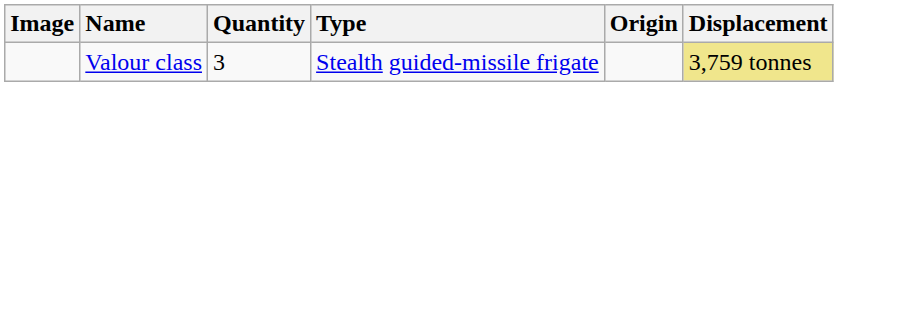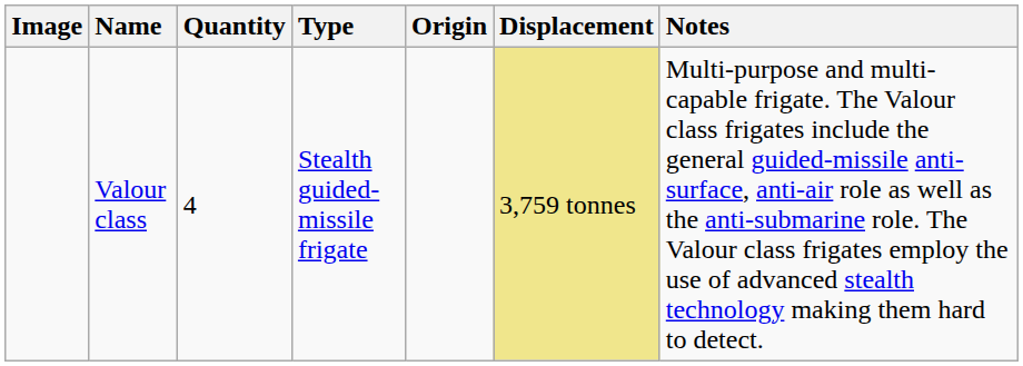+ column: Notes | Multi-purpose and multi-capable frigate. The Valour class frigates include the general guided-missile anti-surface, anti-air role as well as the anti-submarine role. The Valour class frigates employ the use of advanced stealth technology making them hard to detect.
Valour class | Quantity: 3 -> 4
